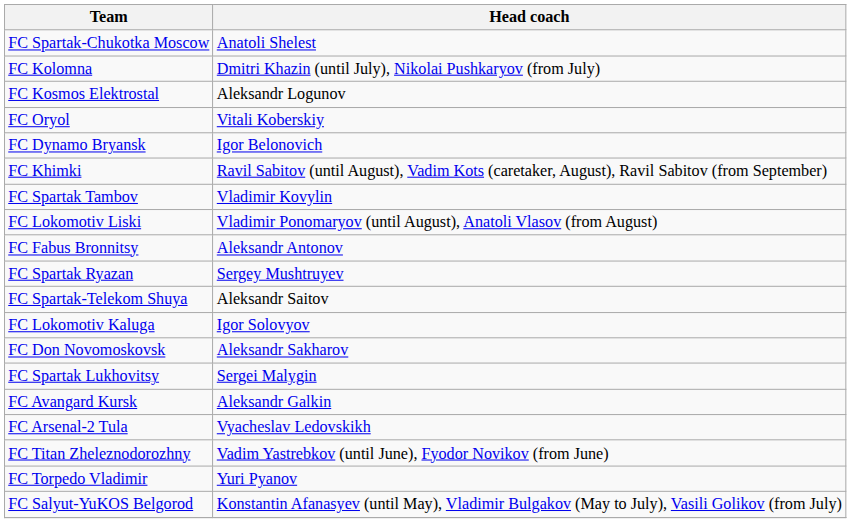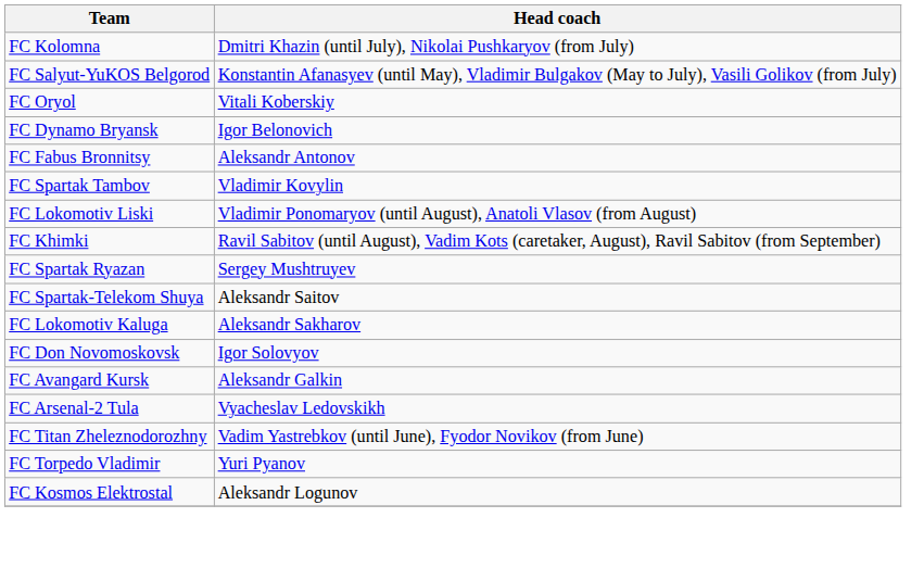- row: FC Spartak-Chukotka Moscow | Anatoli Shelest
rows swapped: FC Kosmos Elektrostal <-> FC Salyut-YuKOS Belgorod
rows swapped: FC Khimki <-> FC Fabus Bronnitsy
FC Lokomotiv Kaluga | Head coach: Igor Solovyov -> Aleksandr Sakharov
FC Don Novomoskovsk | Head coach: Aleksandr Sakharov -> Igor Solovyov
- row: FC Spartak Lukhovitsy | Sergei Malygin
